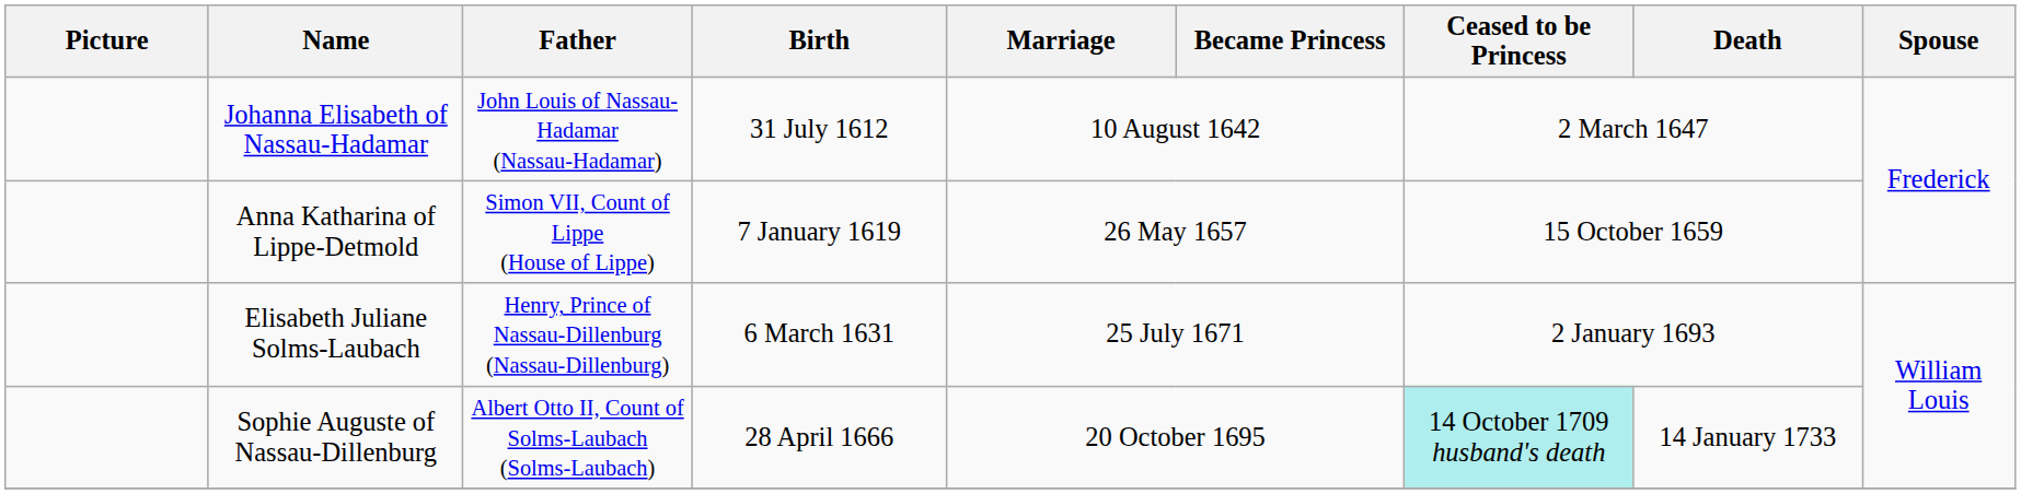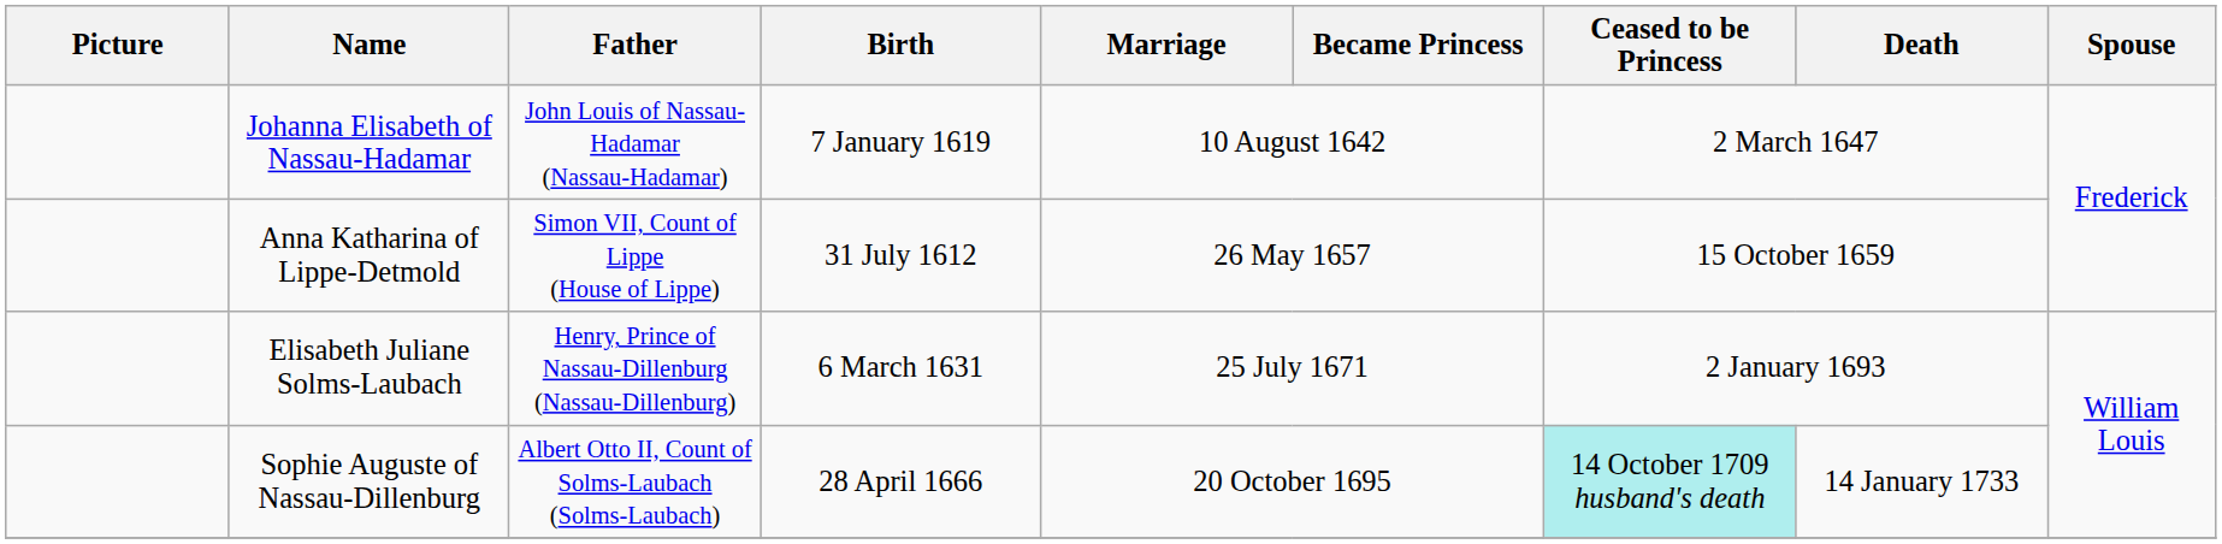Johanna Elisabeth of Nassau-Hadamar | Birth: 31 July 1612 -> 7 January 1619
Anna Katharina of Lippe-Detmold | Birth: 7 January 1619 -> 31 July 1612
